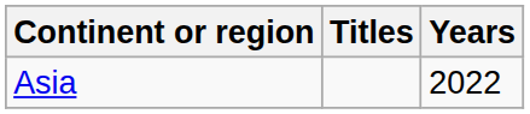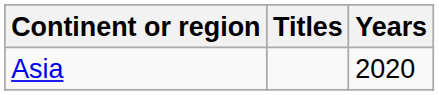Asia | Years: 2022 -> 2020
